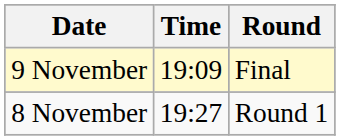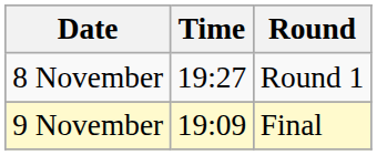rows swapped: 8 November <-> 9 November
